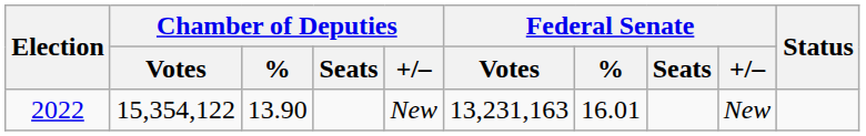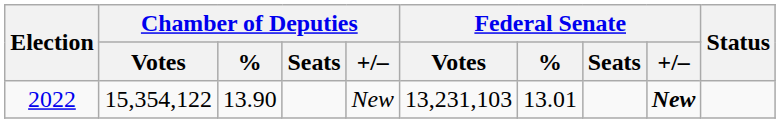2022 | Federal Senate / Votes: 13,231,163 -> 13,231,103
2022 | Federal Senate / %: 16.01 -> 13.01
2022 | Federal Senate / +/–: normal -> bold
